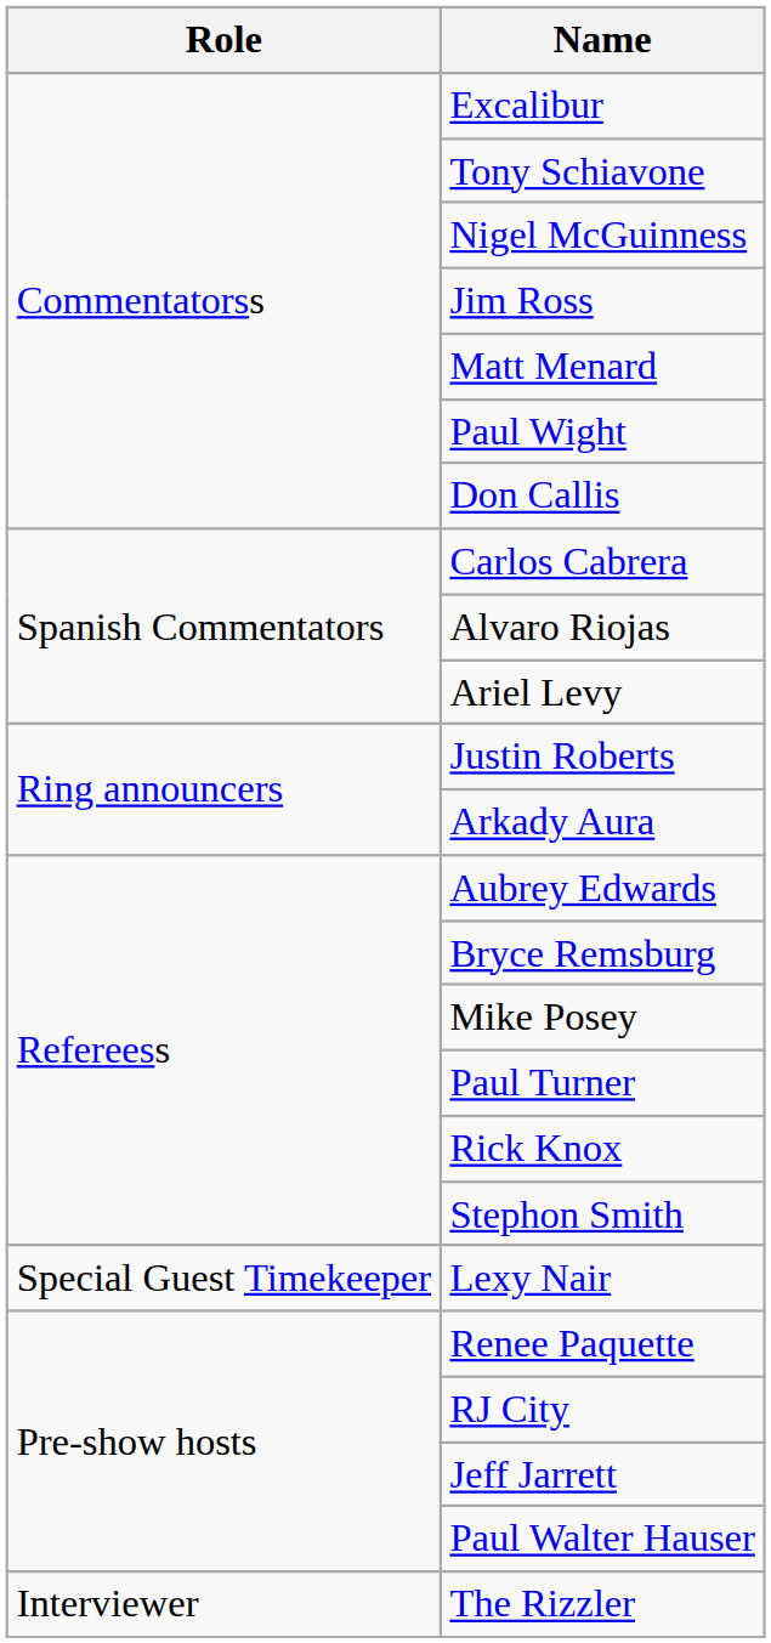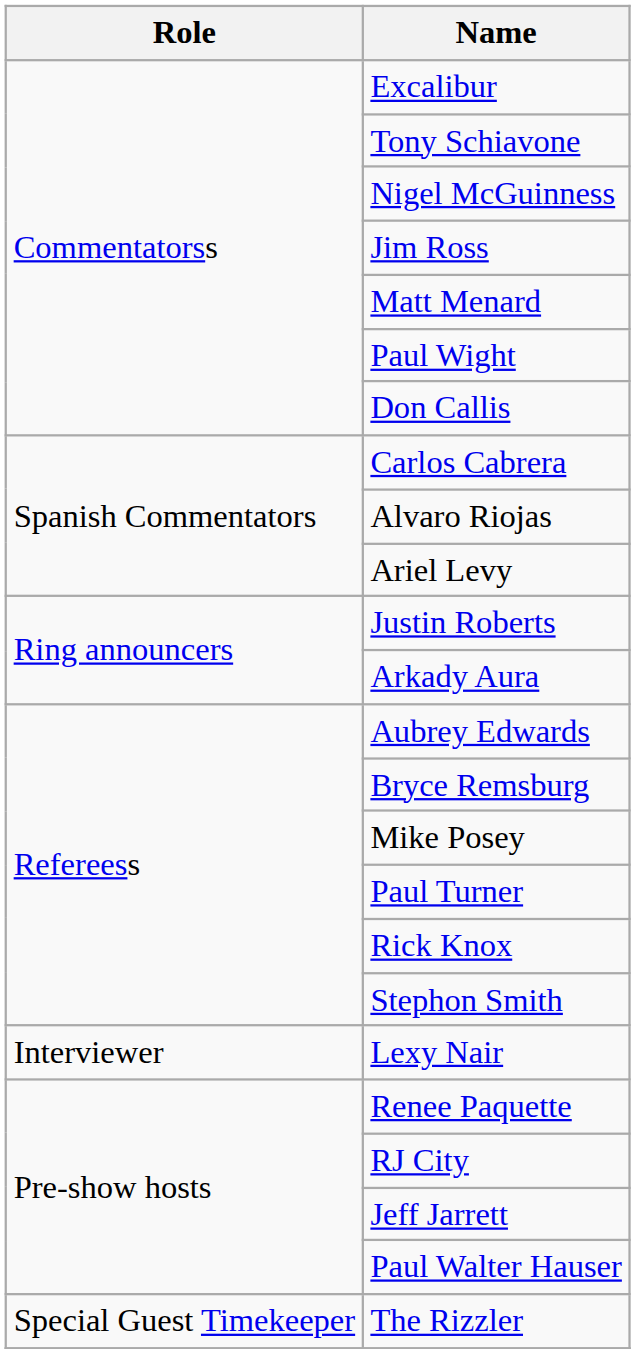Lexy Nair | Role: Special Guest Timekeeper -> Interviewer
The Rizzler | Role: Interviewer -> Special Guest Timekeeper
